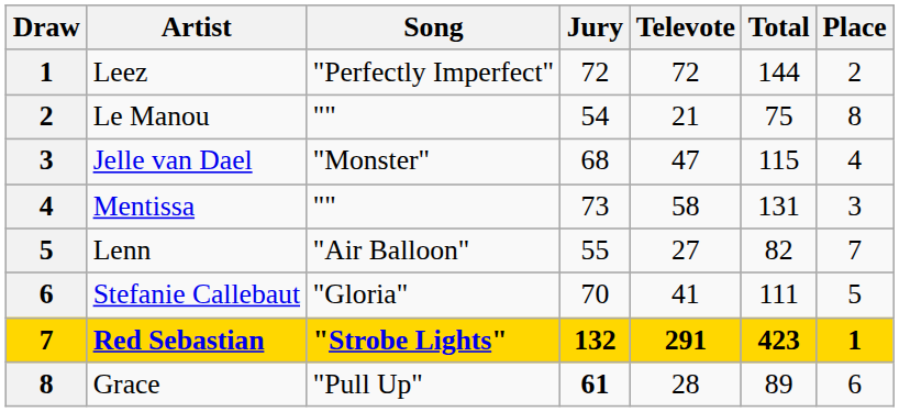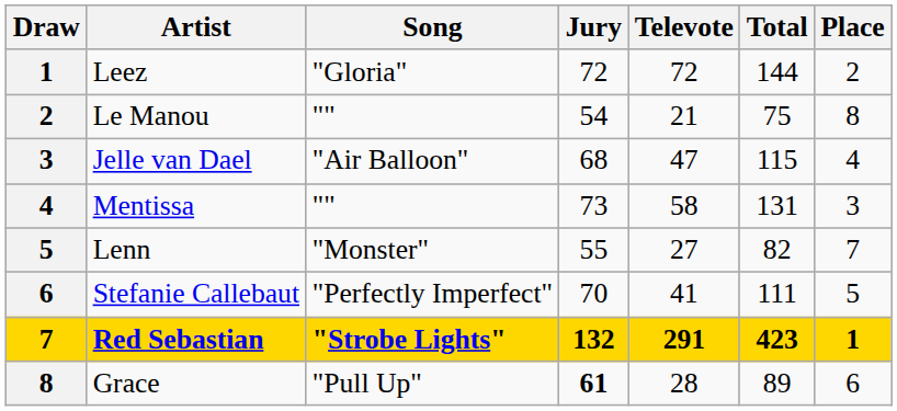Leez | Song: "Perfectly Imperfect" -> "Gloria"
Jelle van Dael | Song: "Monster" -> "Air Balloon"
Lenn | Song: "Air Balloon" -> "Monster"
Stefanie Callebaut | Song: "Gloria" -> "Perfectly Imperfect"
